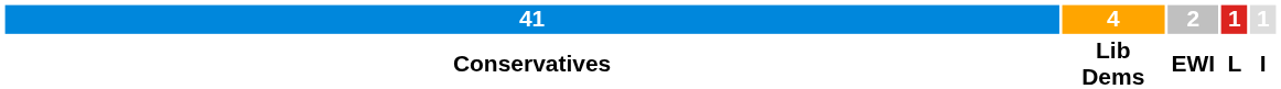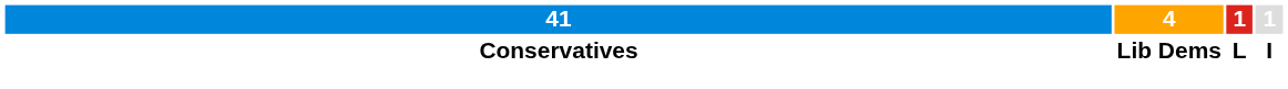- column: 2 | EWI
